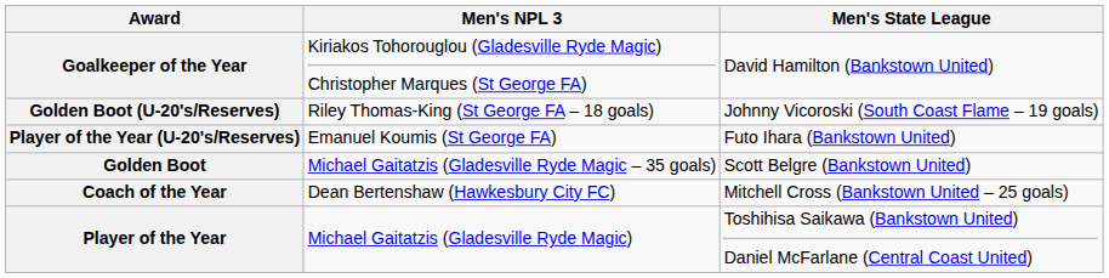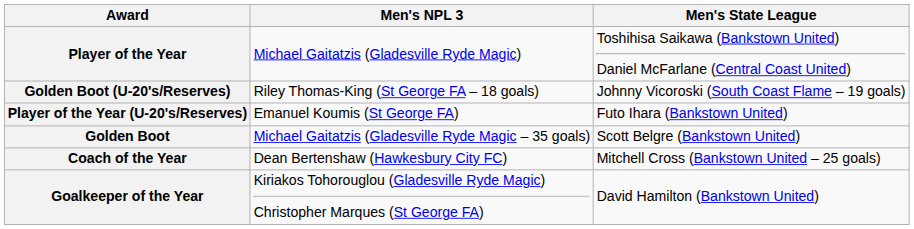rows swapped: Goalkeeper of the Year <-> Player of the Year
